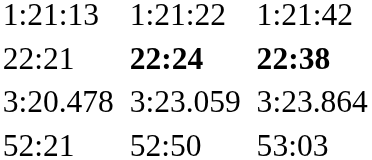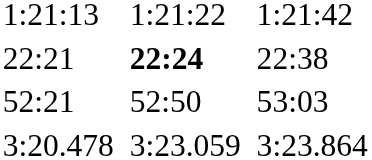22:21 | column 7: bold -> normal
rows swapped: 52:21 <-> 3:20.478
